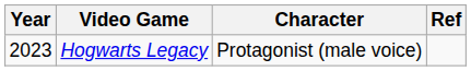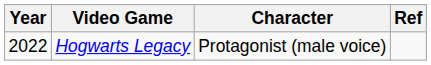Hogwarts Legacy | Year: 2023 -> 2022
